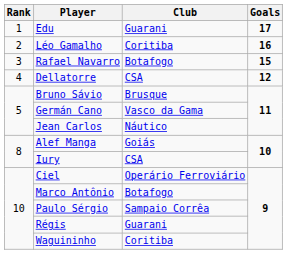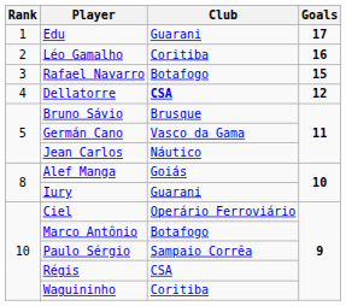Dellatorre | Club: normal -> bold
Iury | Club: CSA -> Guarani
Régis | Club: Guarani -> CSA
